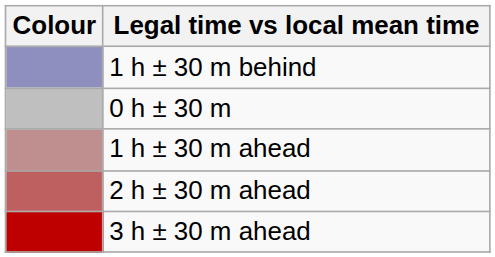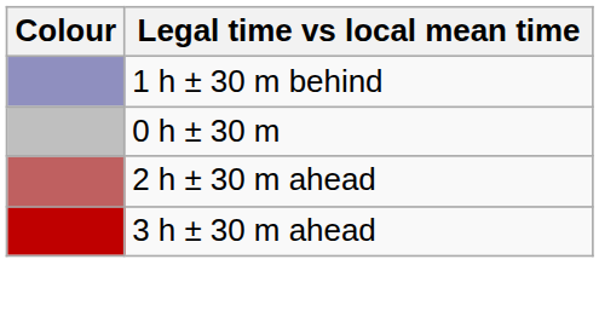- row: 1 h ± 30 m ahead
